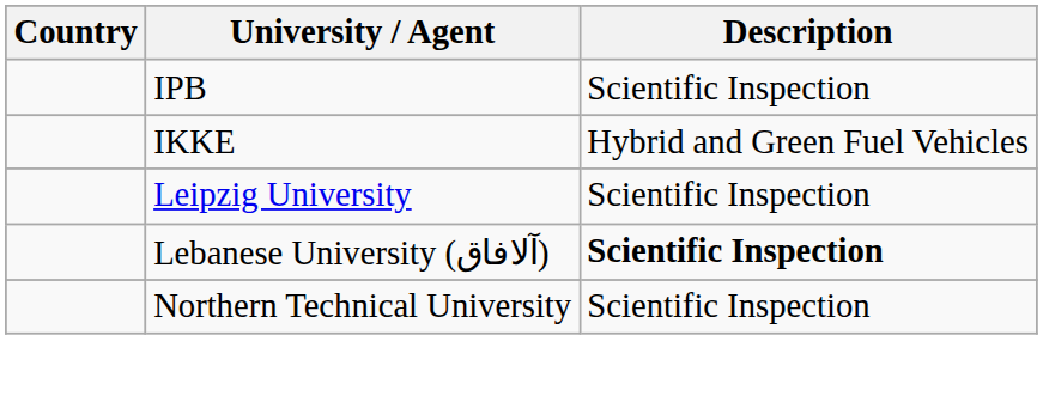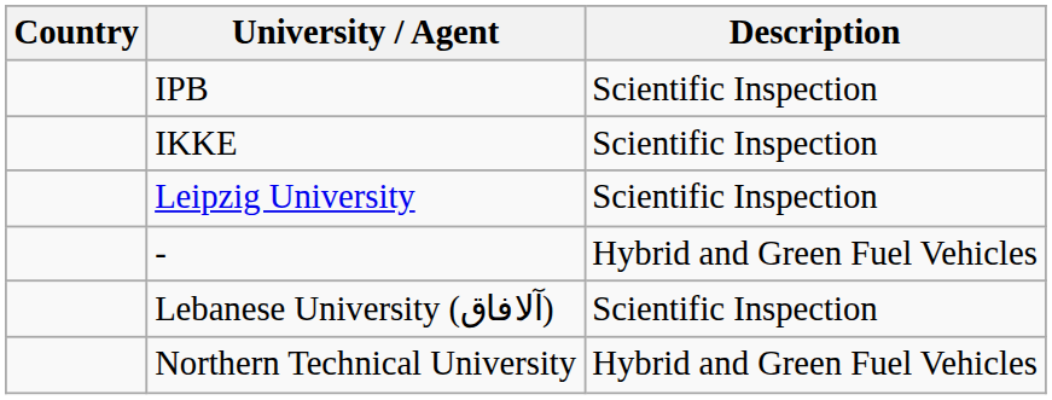IKKE | Description: Hybrid and Green Fuel Vehicles -> Scientific Inspection
+ row: - | Hybrid and Green Fuel Vehicles
Lebanese University (آلافاق) | Description: bold -> normal
Northern Technical University | Description: Scientific Inspection -> Hybrid and Green Fuel Vehicles
